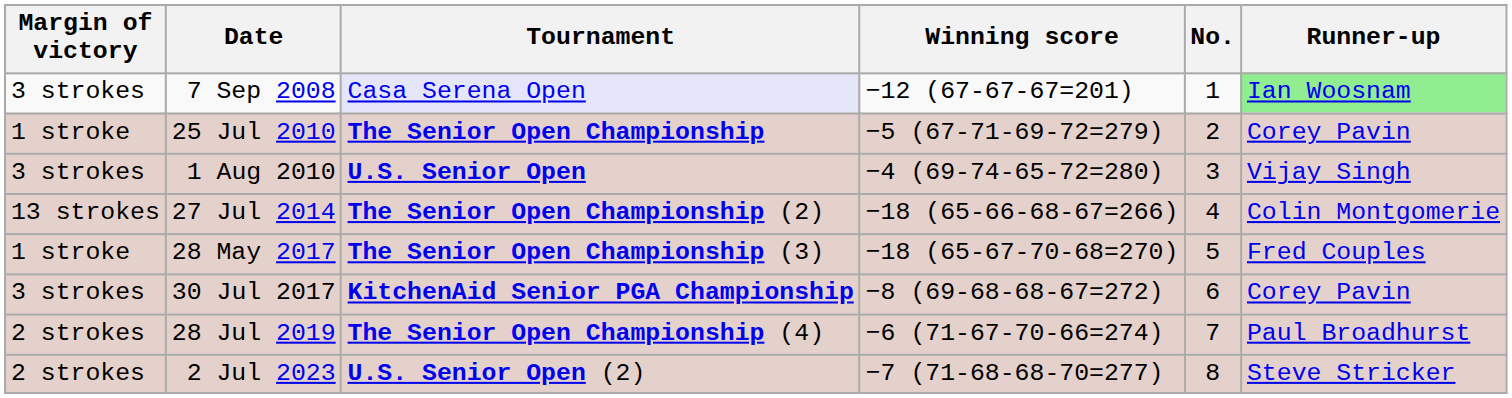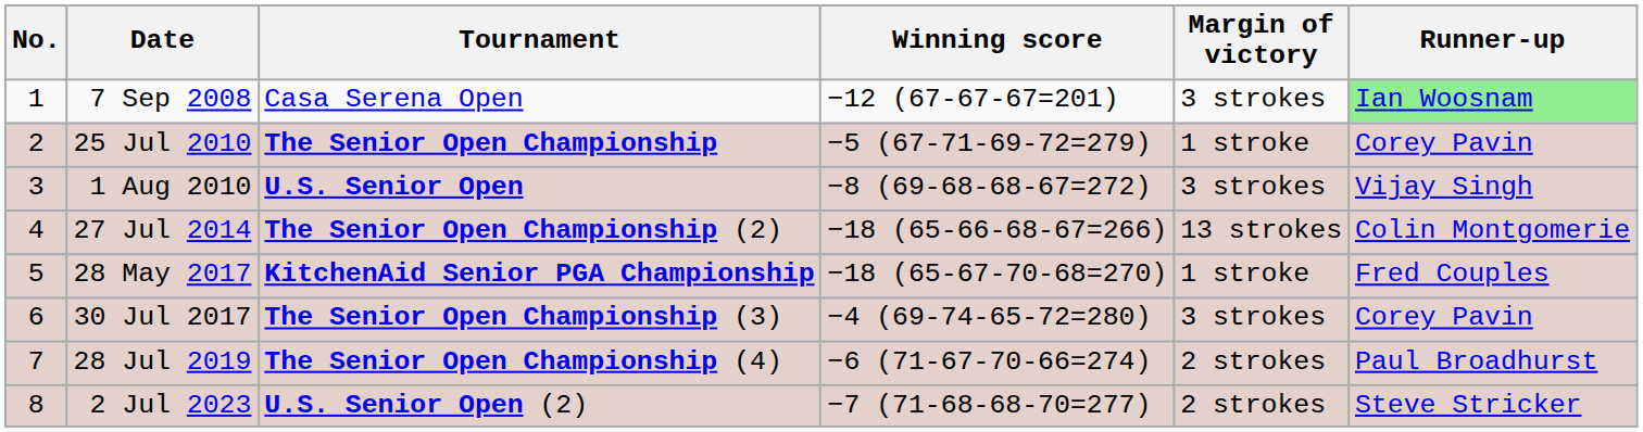columns swapped: No. <-> Margin of victory
7 Sep 2008 | Tournament: lavender background -> no background
1 Aug 2010 | Winning score: −4 (69-74-65-72=280) -> −8 (69-68-68-67=272)
28 May 2017 | Tournament: The Senior Open Championship (3) -> KitchenAid Senior PGA Championship
30 Jul 2017 | Tournament: KitchenAid Senior PGA Championship -> The Senior Open Championship (3)
30 Jul 2017 | Winning score: −8 (69-68-68-67=272) -> −4 (69-74-65-72=280)
